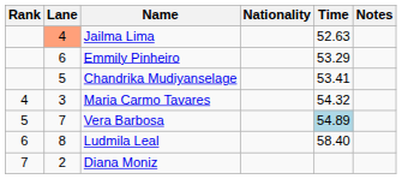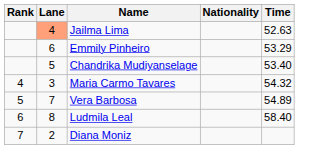- column: Notes
Chandrika Mudiyanselage | Time: 53.41 -> 53.40
Vera Barbosa | Time: lightblue background -> no background
